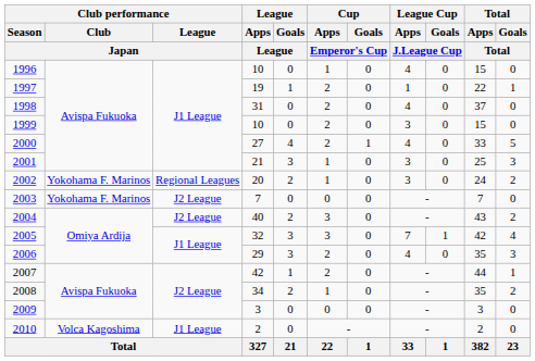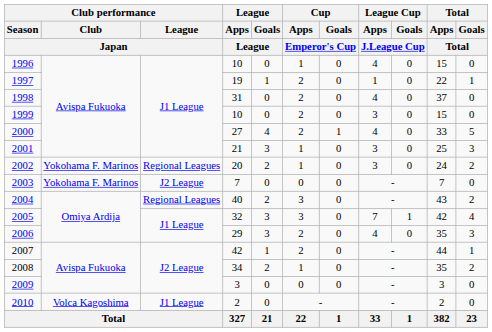2004 | Club performance / League / Japan: J2 League -> Regional Leagues
